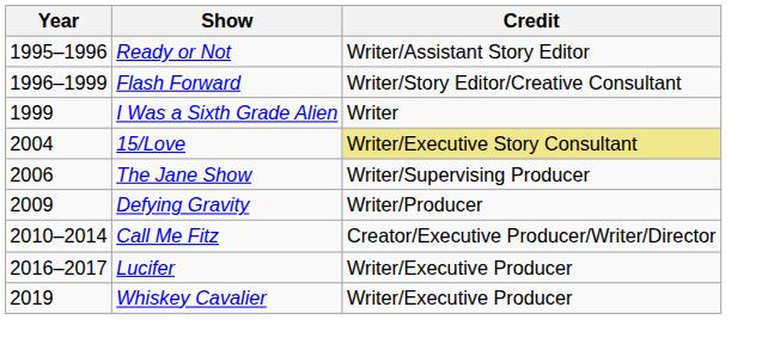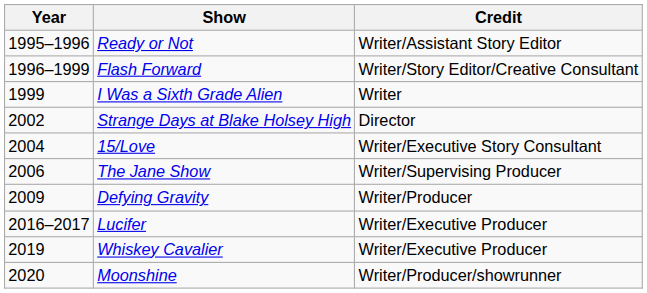+ row: 2002 | Strange Days at Blake Holsey High | Director
15/Love | Credit: khaki background -> no background
- row: 2010–2014 | Call Me Fitz | Creator/Executive Producer/Writer/Director
+ row: 2020 | Moonshine | Writer/Producer/showrunner
